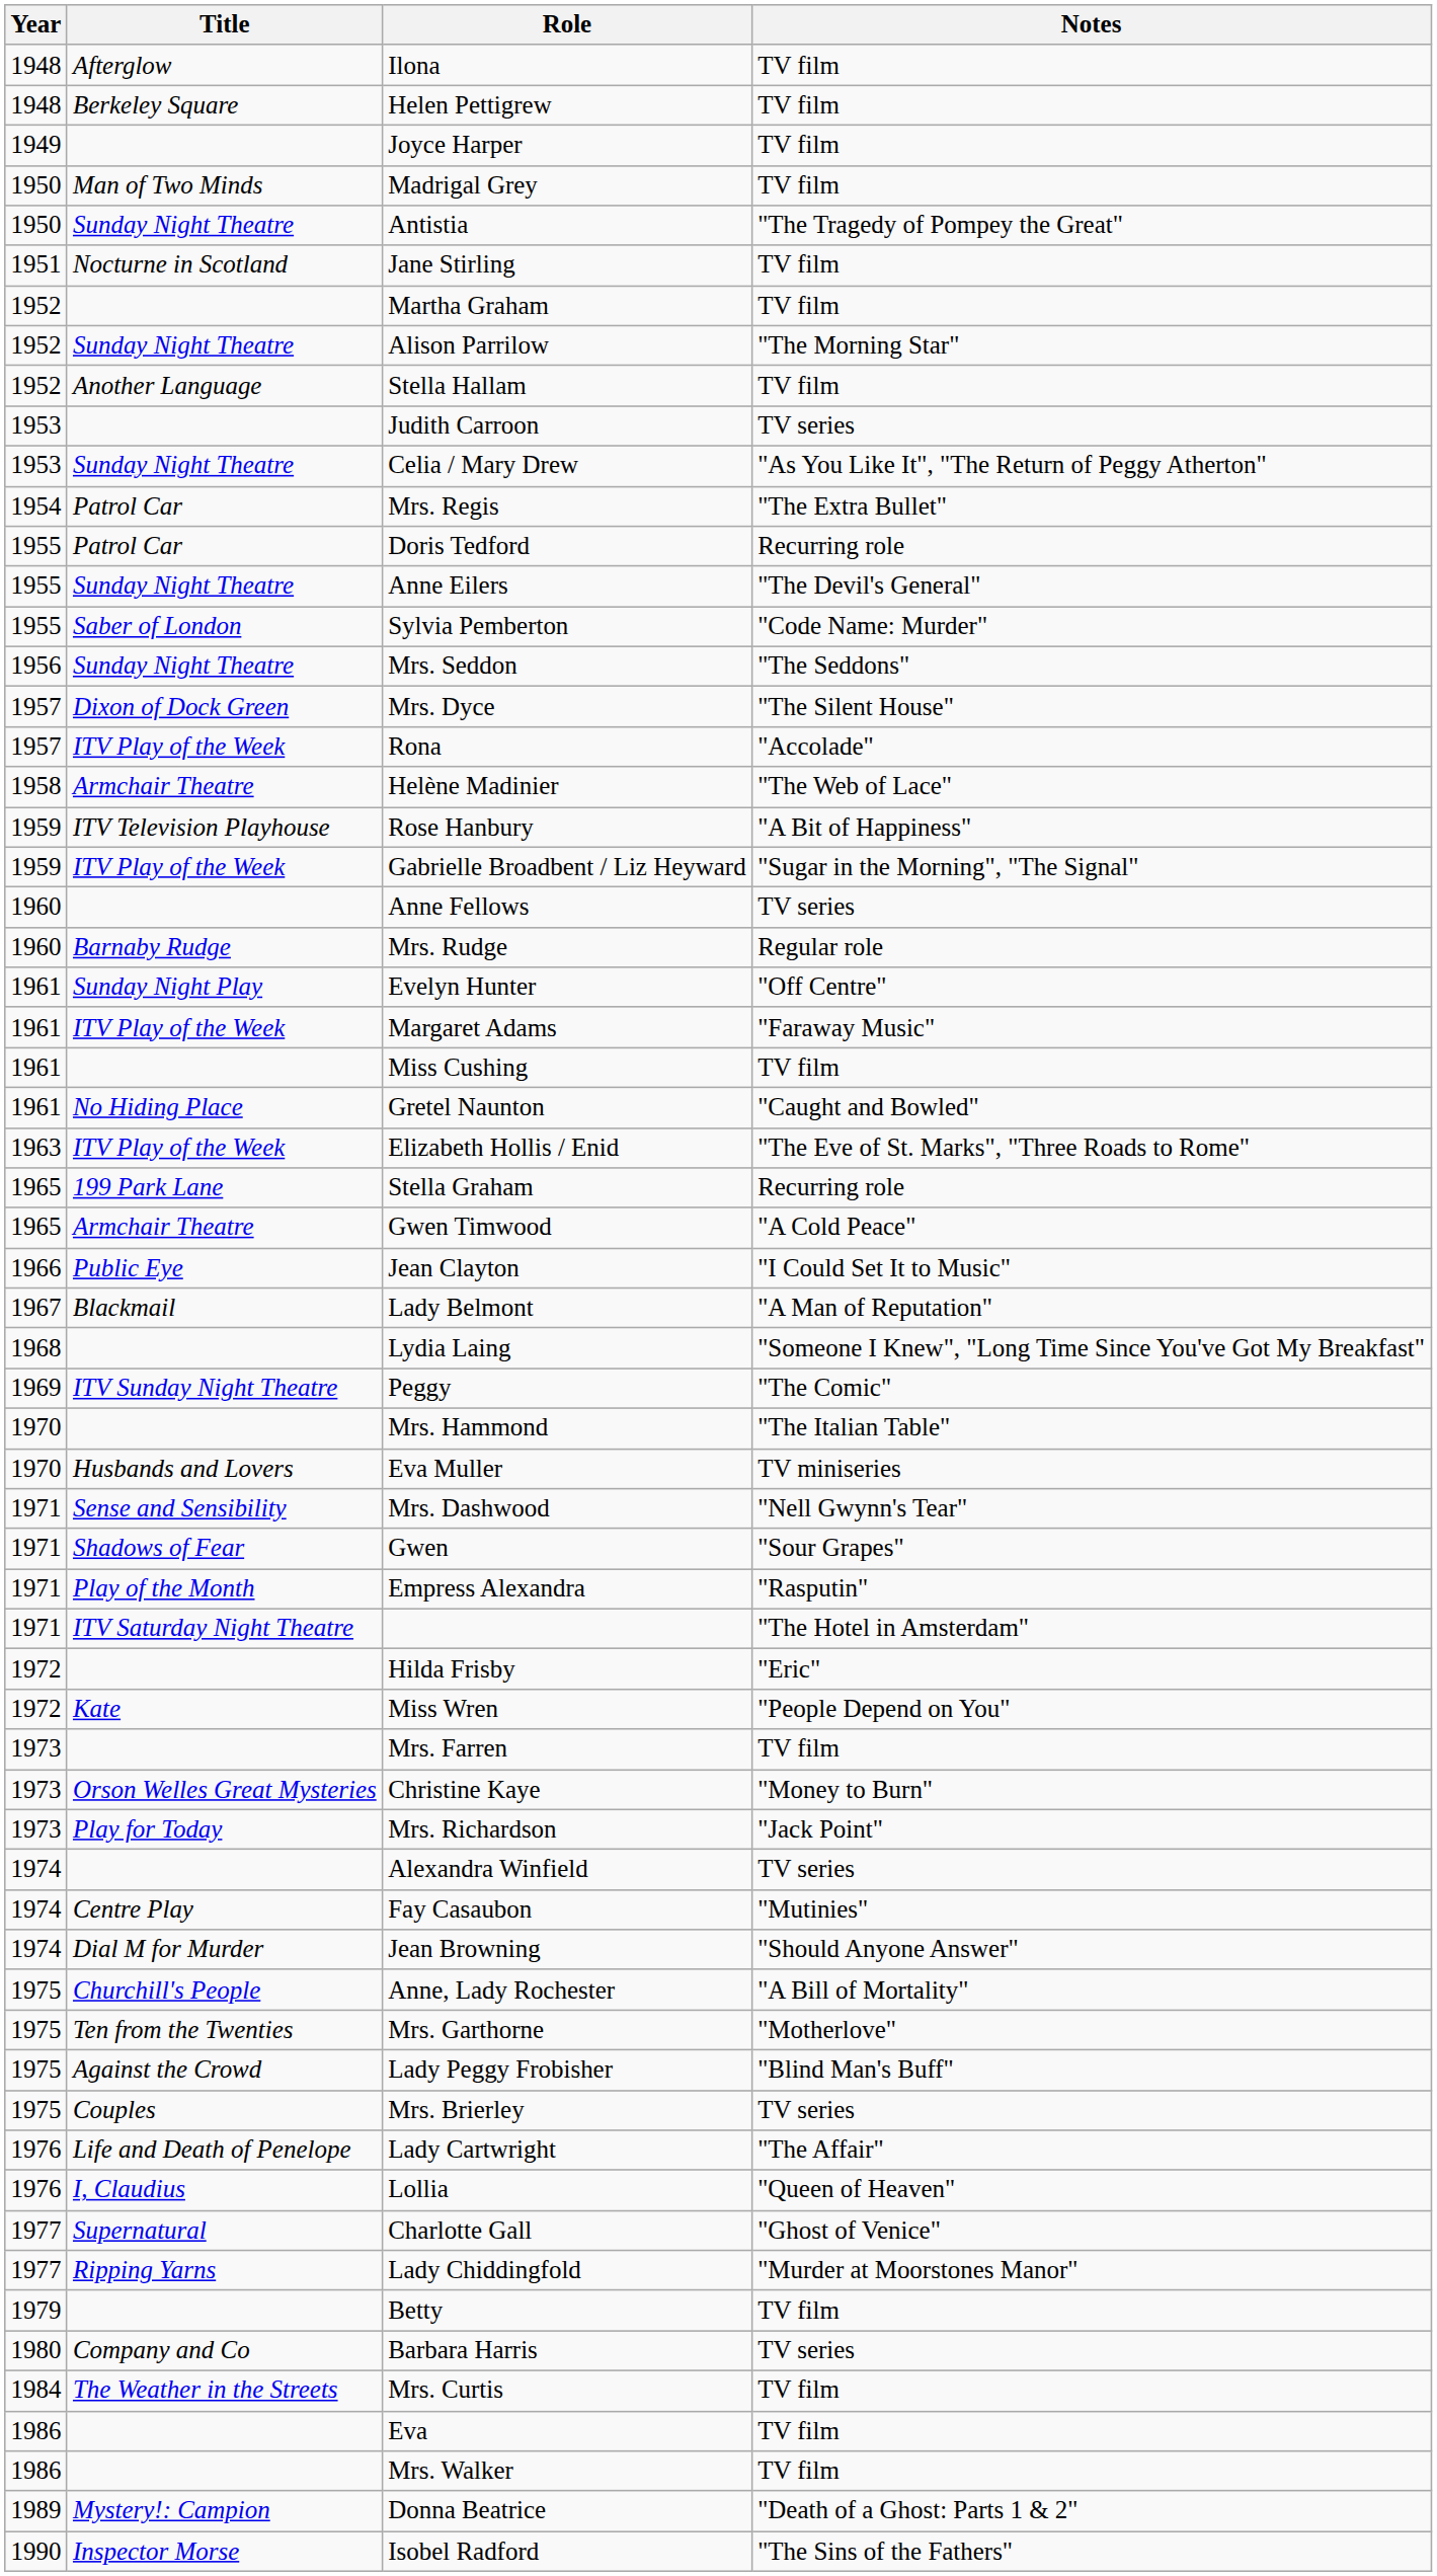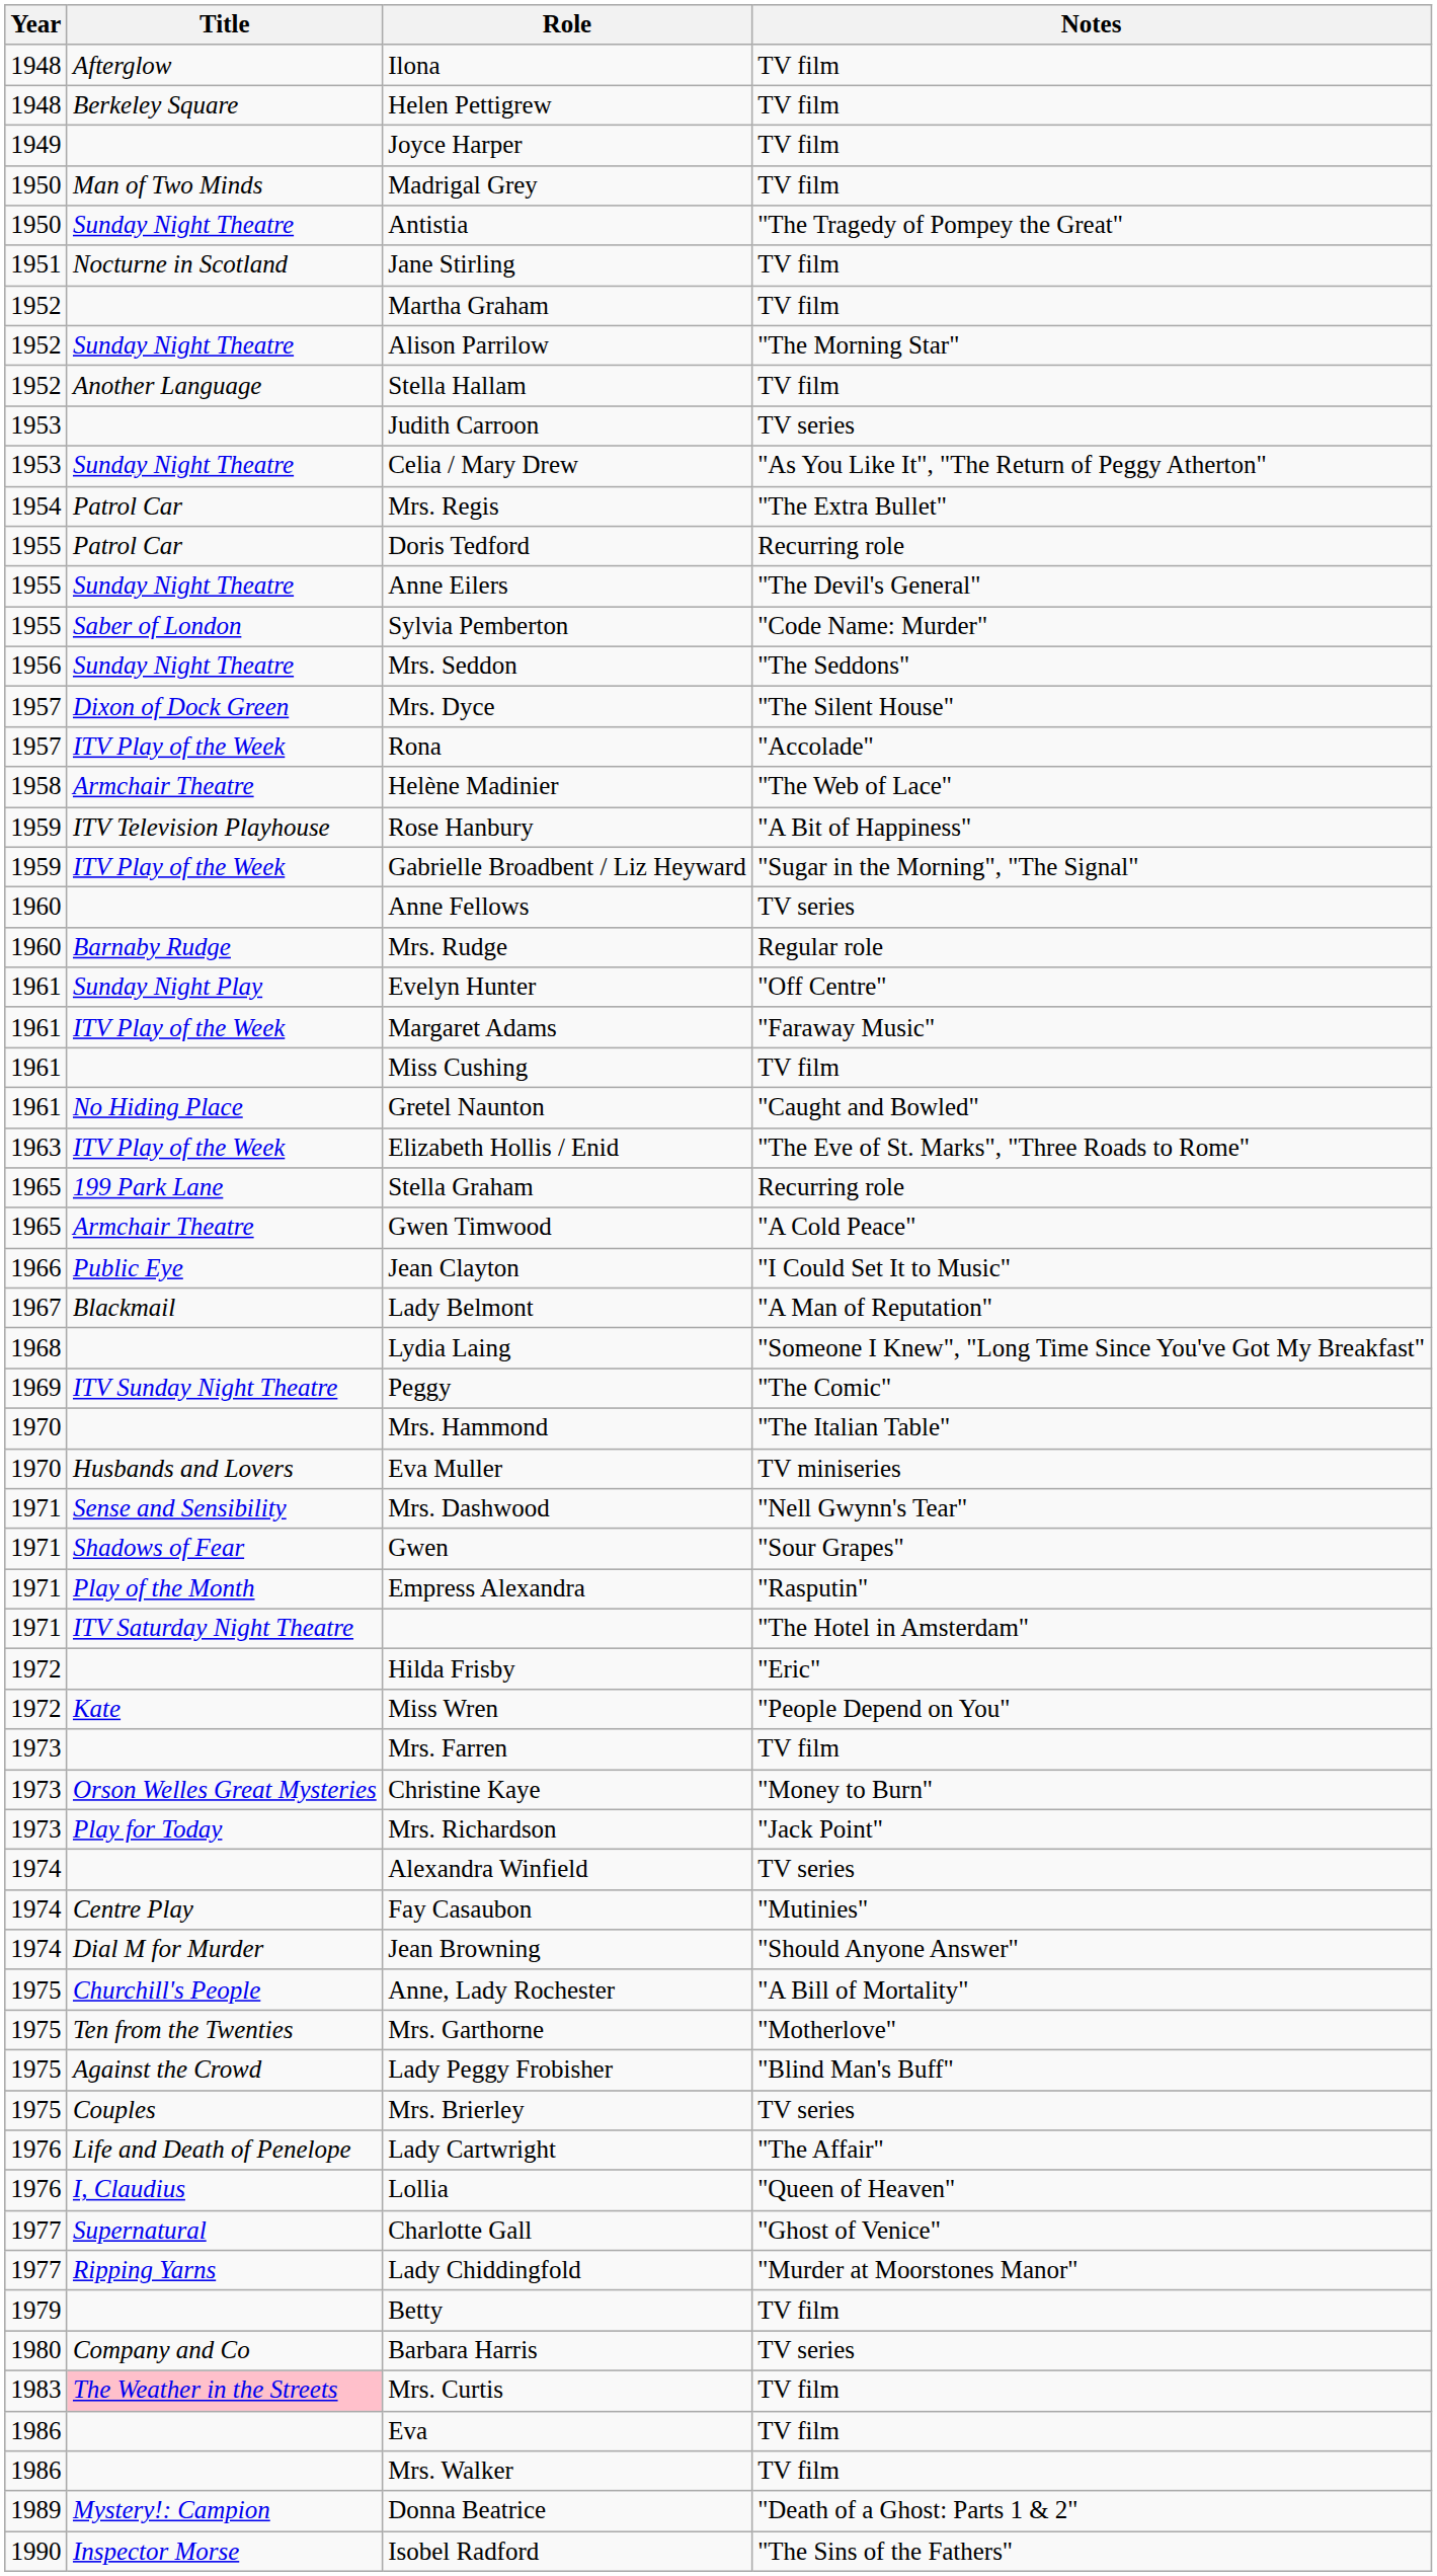Mrs. Curtis | Year: 1984 -> 1983
Mrs. Curtis | Title: no background -> pink background
